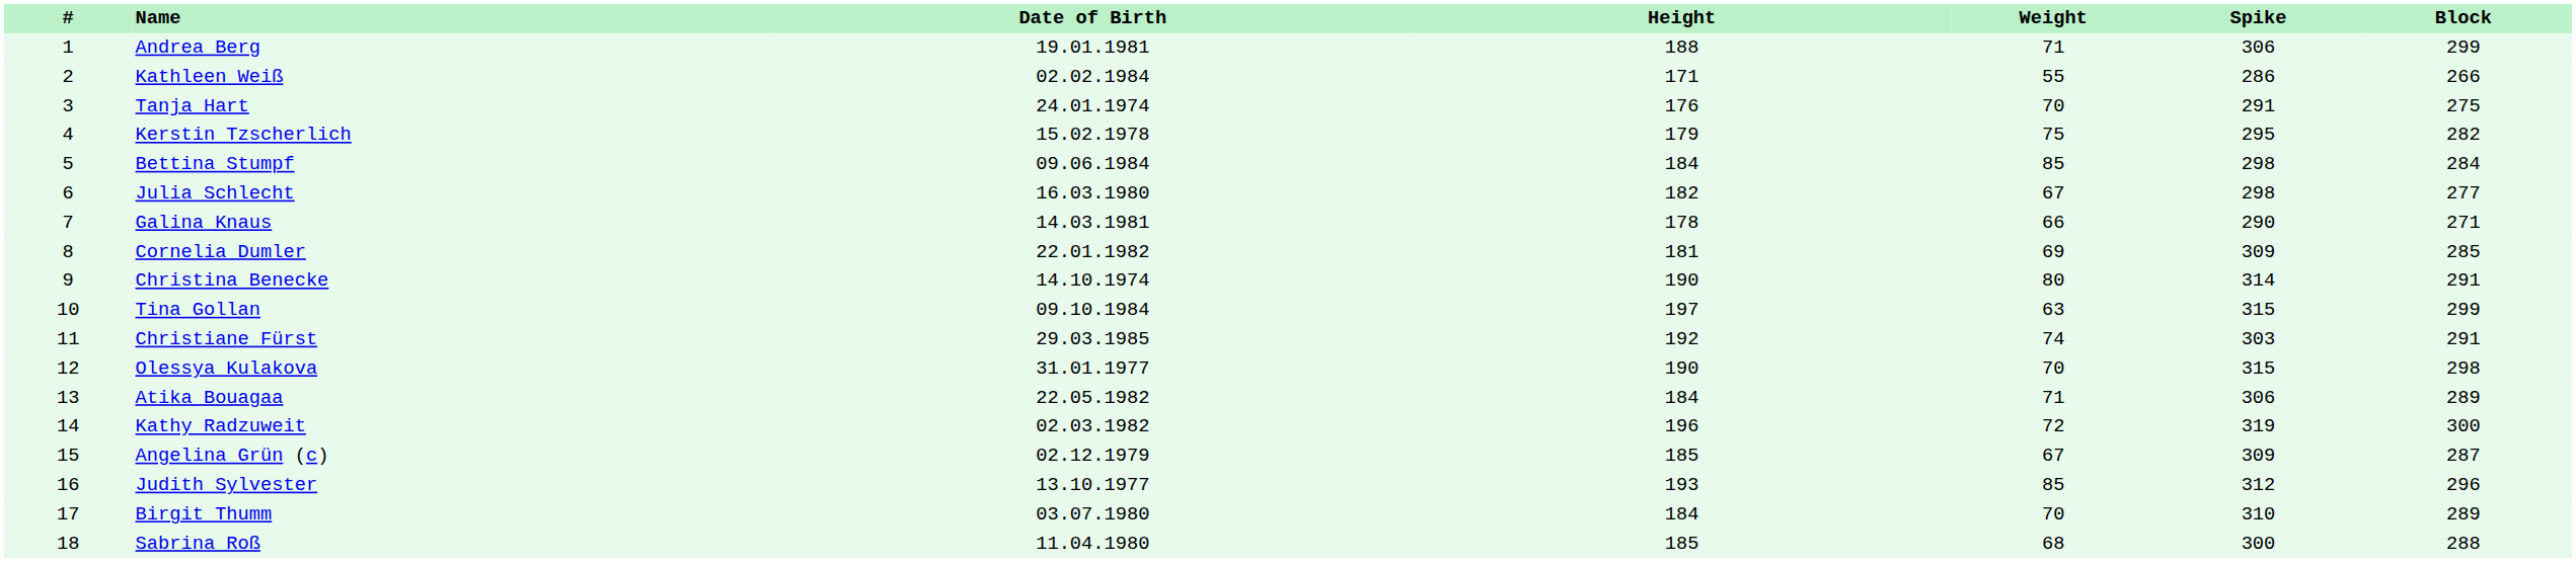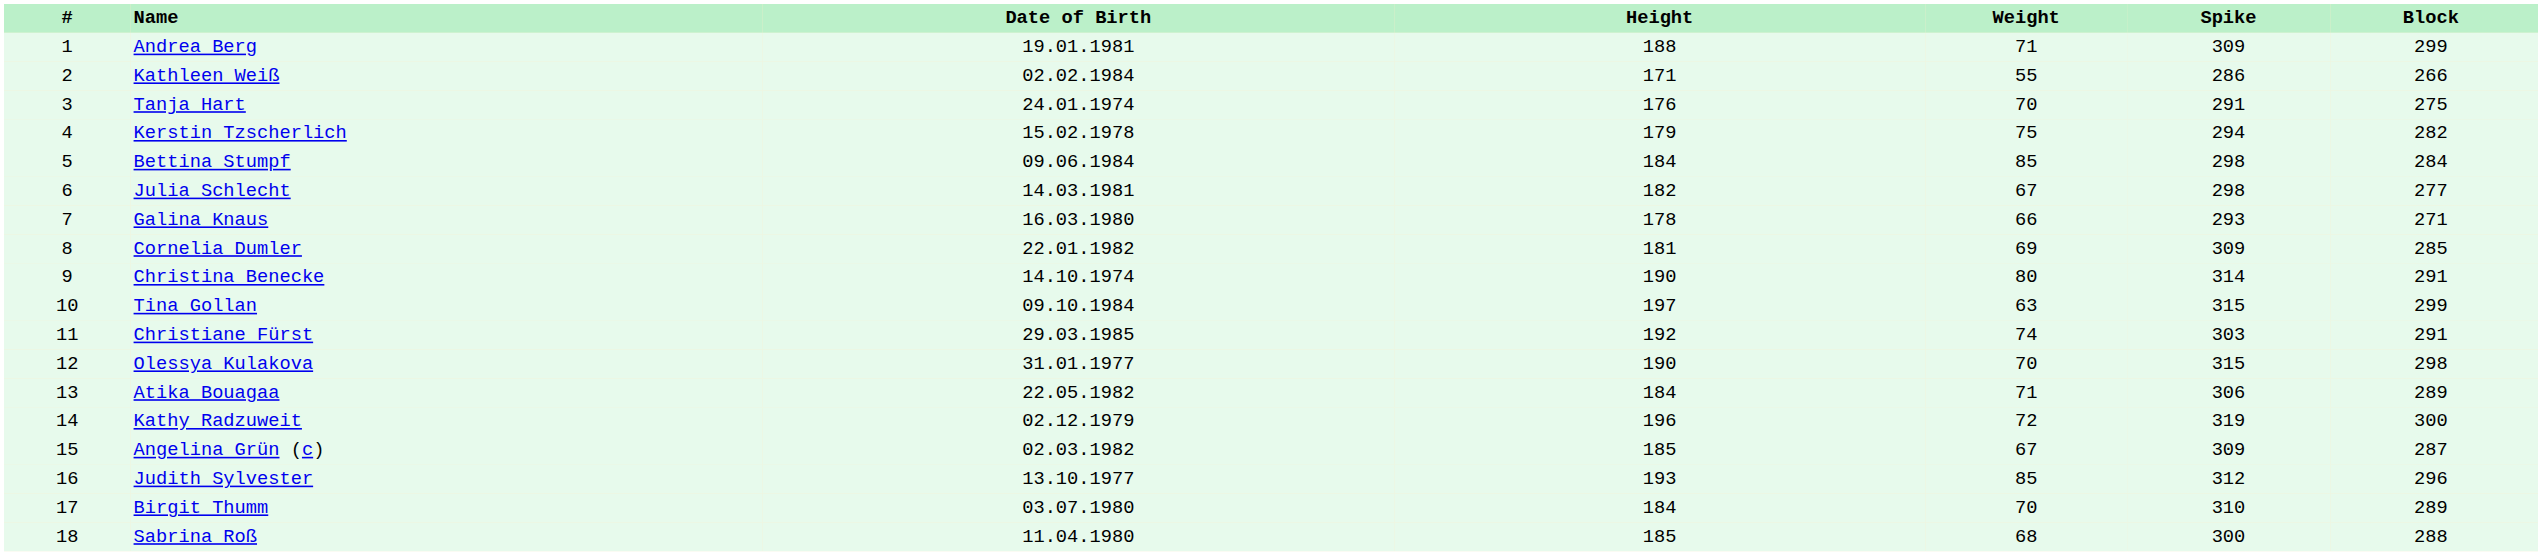Andrea Berg | Spike: 306 -> 309
Kerstin Tzscherlich | Spike: 295 -> 294
Julia Schlecht | Date of Birth: 16.03.1980 -> 14.03.1981
Galina Knaus | Date of Birth: 14.03.1981 -> 16.03.1980
Galina Knaus | Spike: 290 -> 293
Kathy Radzuweit | Date of Birth: 02.03.1982 -> 02.12.1979
Angelina Grün (c) | Date of Birth: 02.12.1979 -> 02.03.1982
